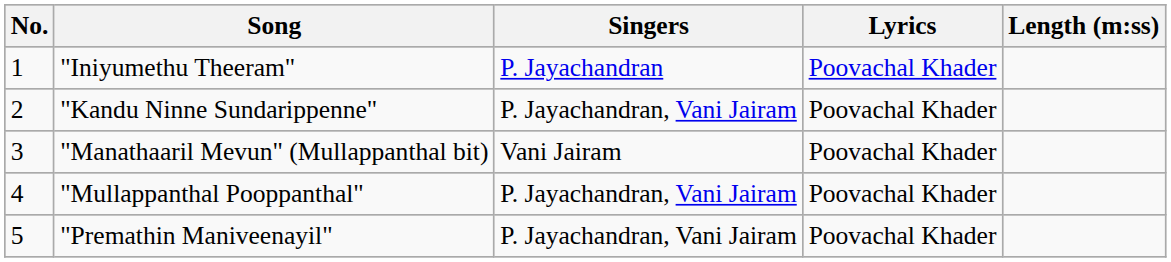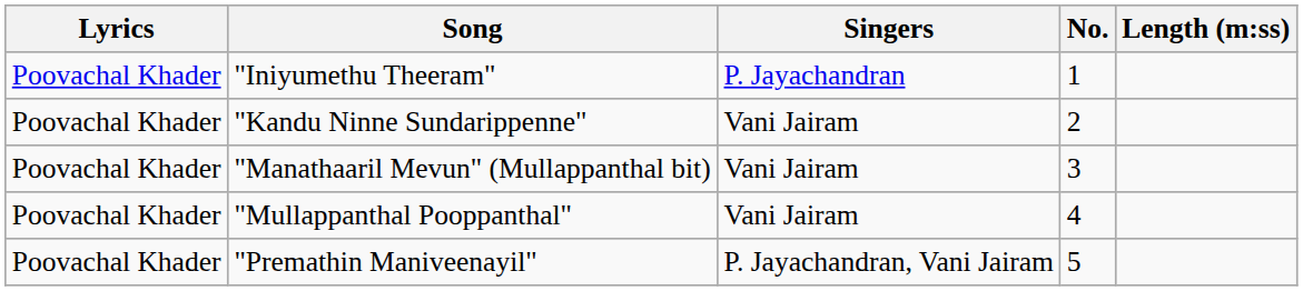columns swapped: No. <-> Lyrics
"Kandu Ninne Sundarippenne" | Singers: P. Jayachandran, Vani Jairam -> Vani Jairam
"Mullappanthal Pooppanthal" | Singers: P. Jayachandran, Vani Jairam -> Vani Jairam
